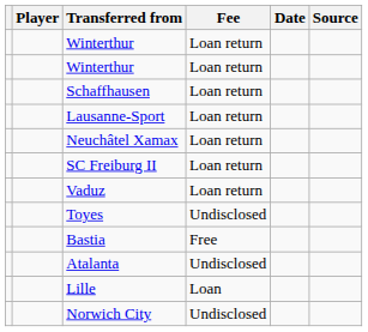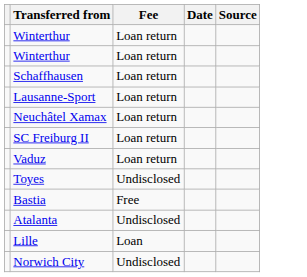- column: Player
